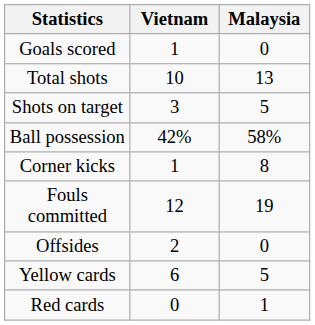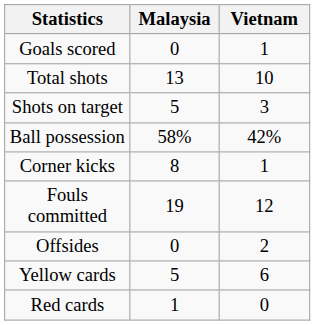columns swapped: Vietnam <-> Malaysia
